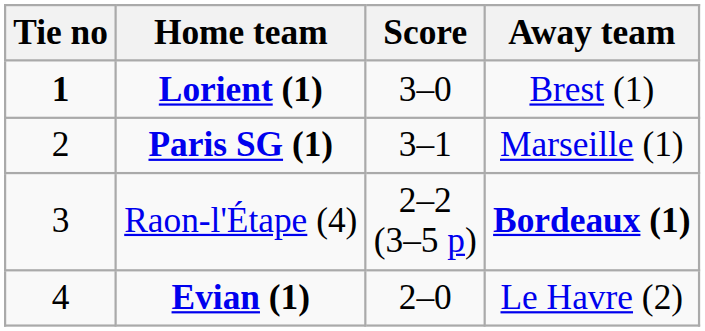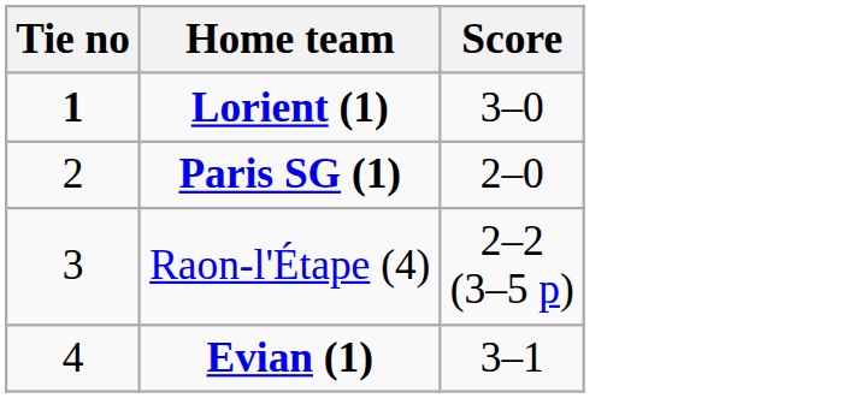- column: Away team | Brest (1) | Marseille (1) | Bordeaux (1) | Le Havre (2)
Paris SG (1) | Score: 3–1 -> 2–0
Evian (1) | Score: 2–0 -> 3–1
